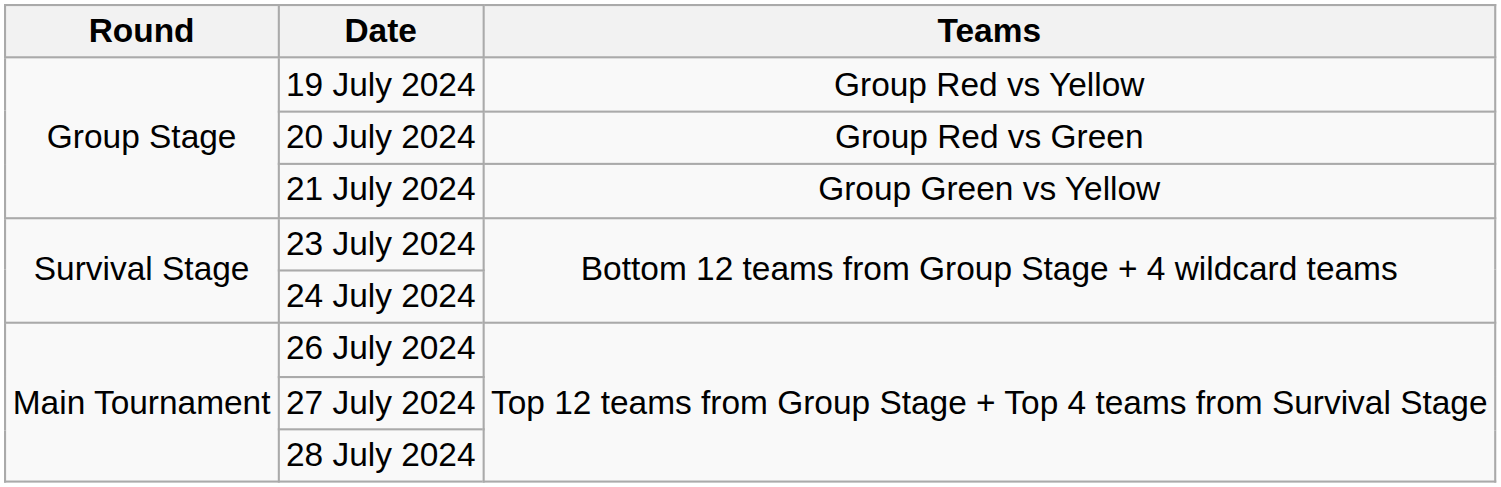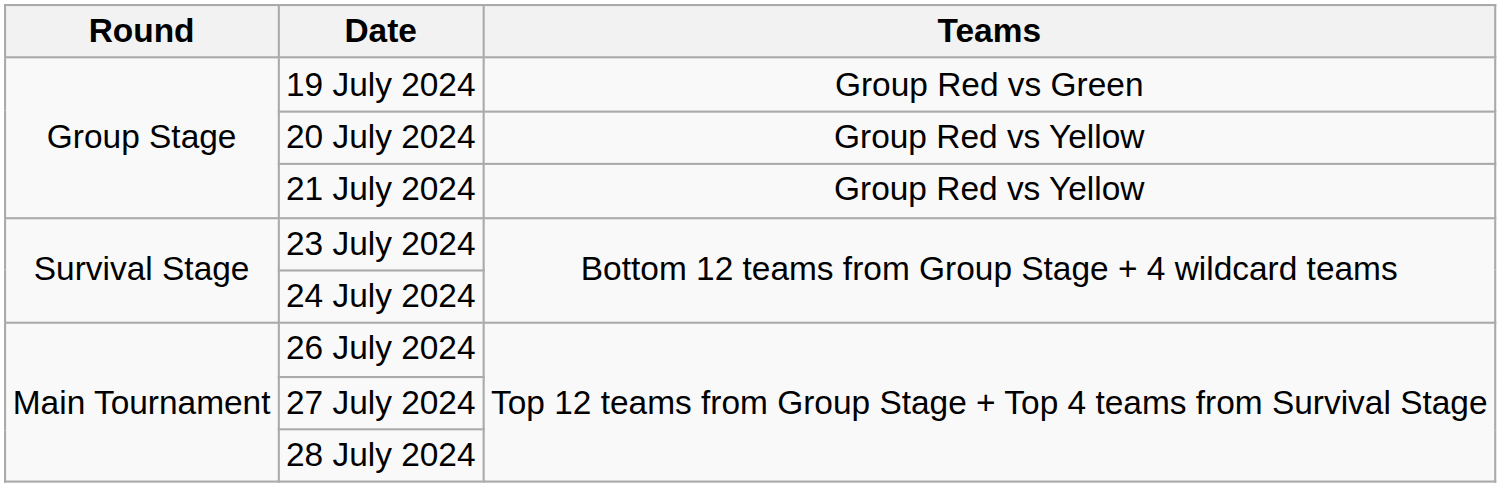19 July 2024 | Teams: Group Red vs Yellow -> Group Red vs Green
20 July 2024 | Teams: Group Red vs Green -> Group Red vs Yellow
21 July 2024 | Teams: Group Green vs Yellow -> Group Red vs Yellow
